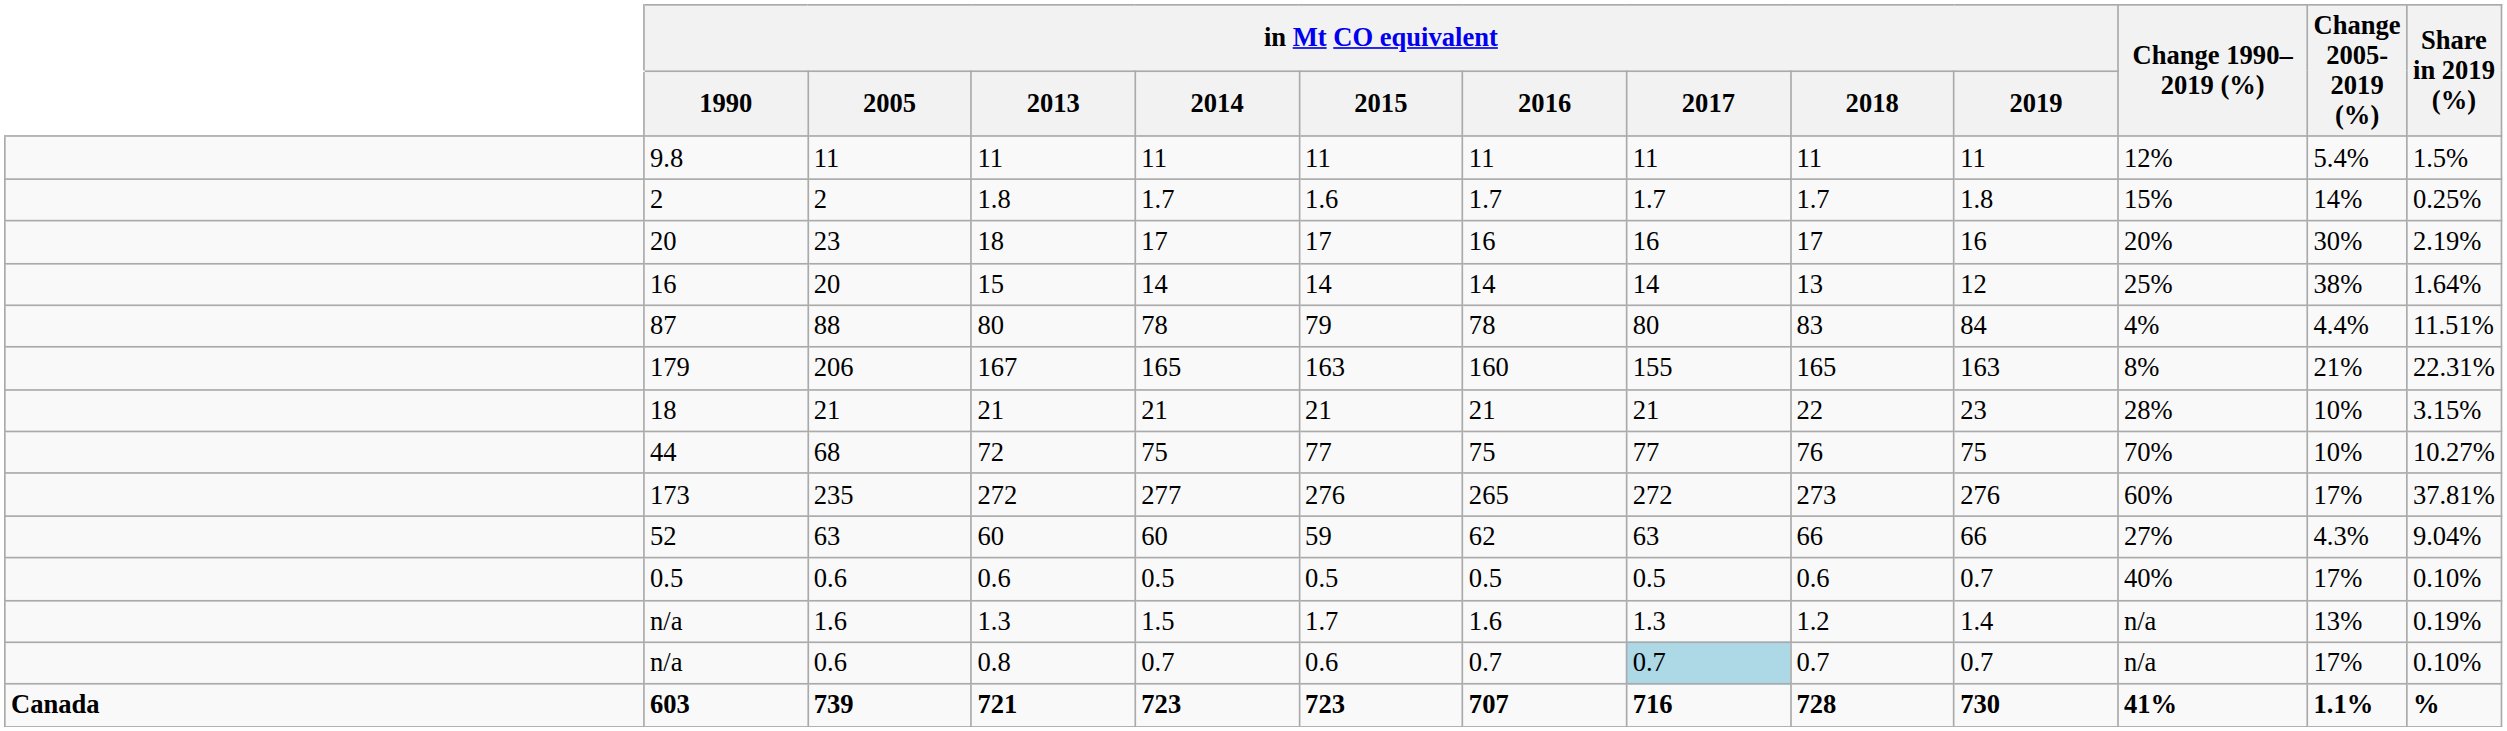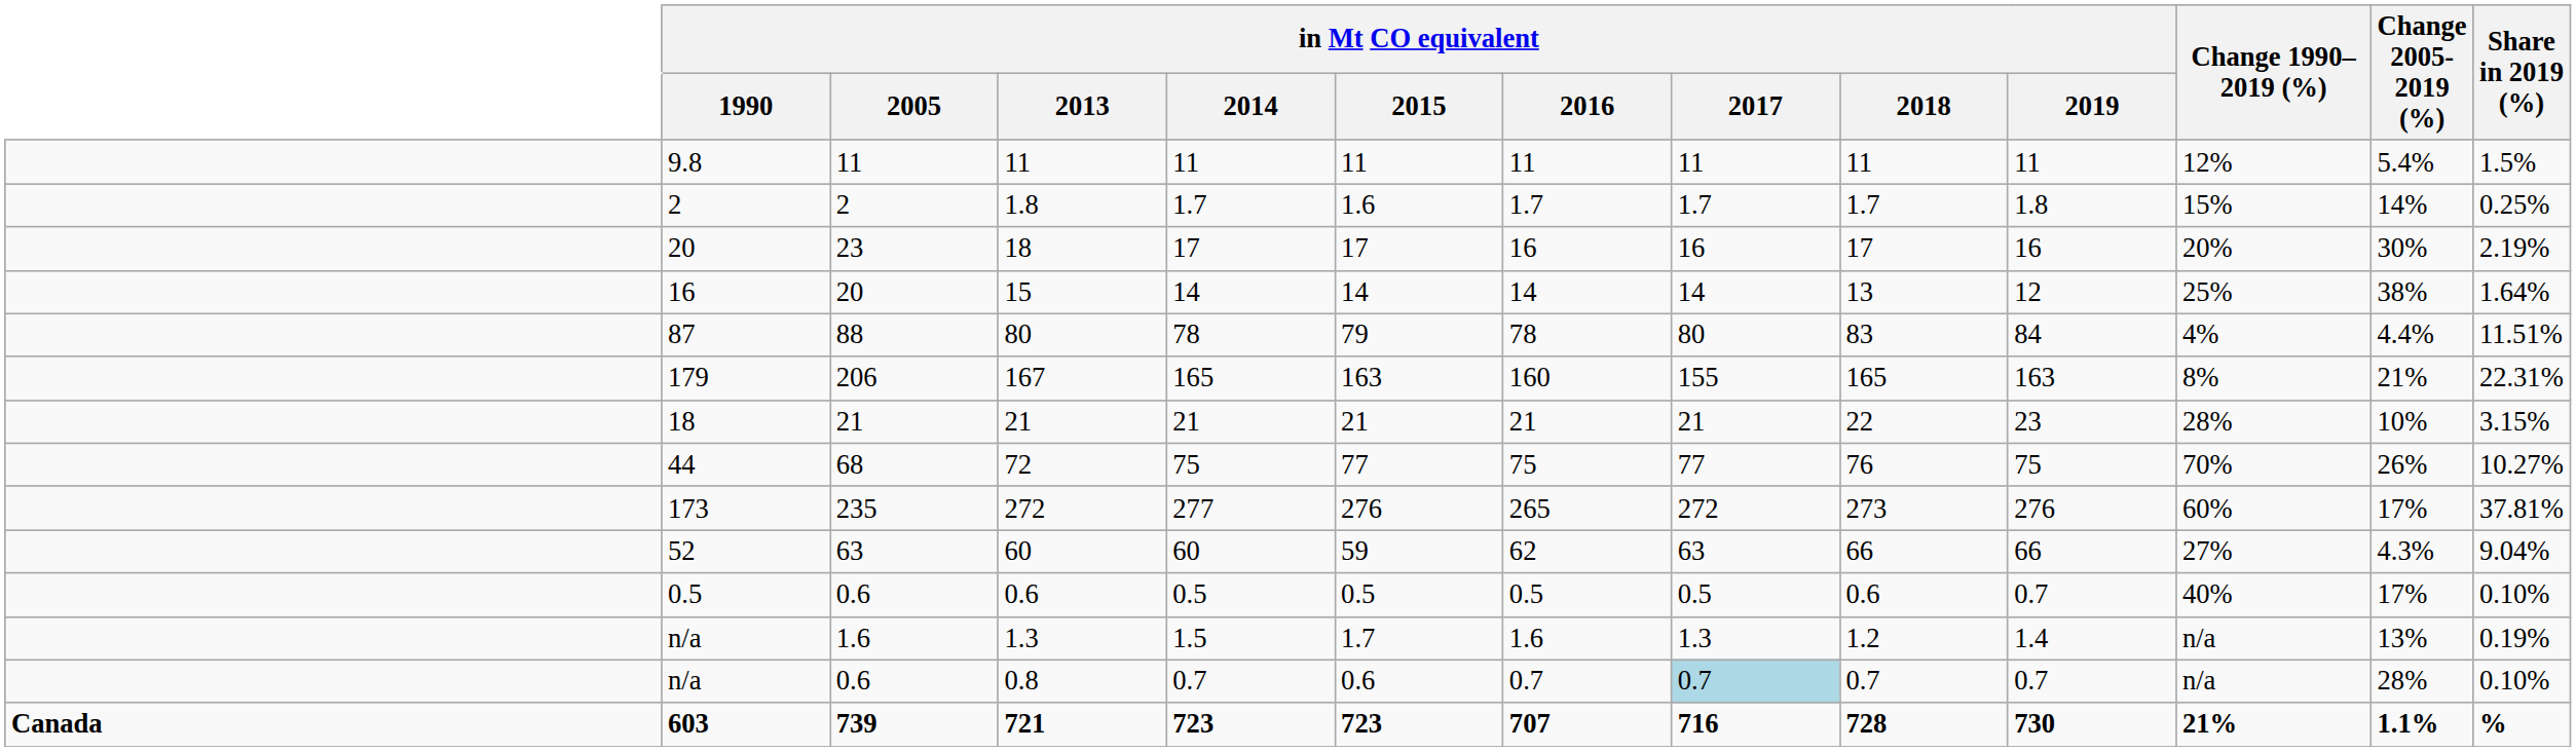72 | Change 2005-2019 (%): 10% -> 26%
0.8 | Change 2005-2019 (%): 17% -> 28%
721 | Change 1990–2019 (%): 41% -> 21%
